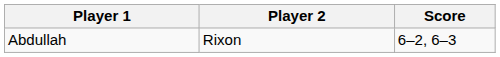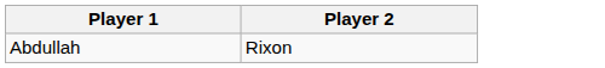- column: Score | 6–2, 6–3
